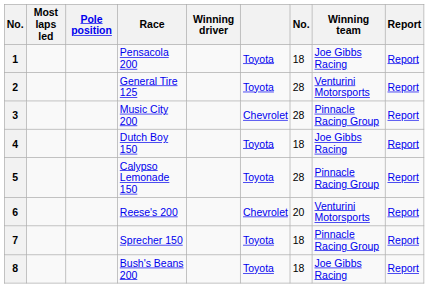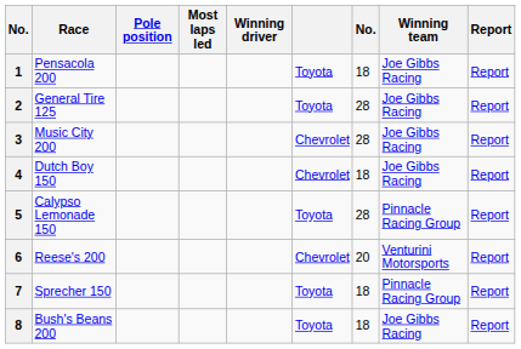columns swapped: Race <-> Most laps led
2 | Winning team: Venturini Motorsports -> Joe Gibbs Racing
3 | Winning team: Pinnacle Racing Group -> Joe Gibbs Racing
4 | column 6: Toyota -> Chevrolet
